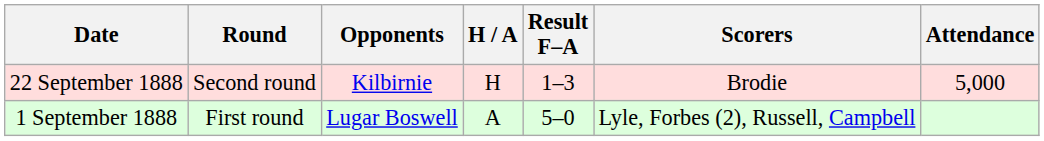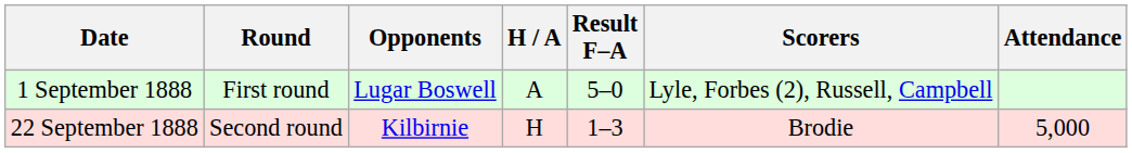rows swapped: 1 September 1888 <-> 22 September 1888
